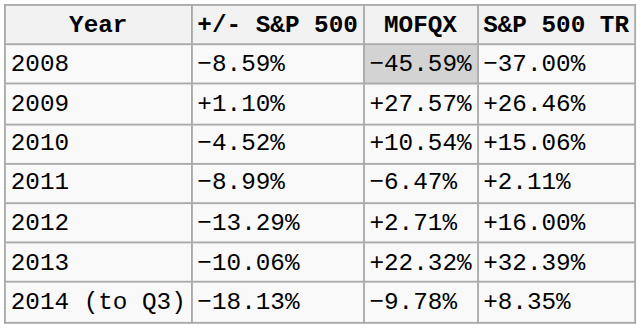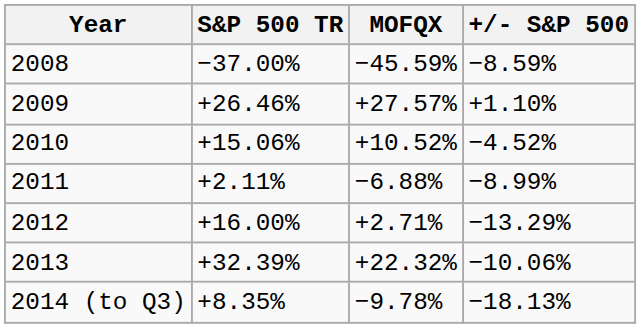columns swapped: S&P 500 TR <-> +/- S&P 500
2008 | MOFQX: lightgrey background -> no background
2010 | MOFQX: +10.54% -> +10.52%
2011 | MOFQX: −6.47% -> −6.88%
